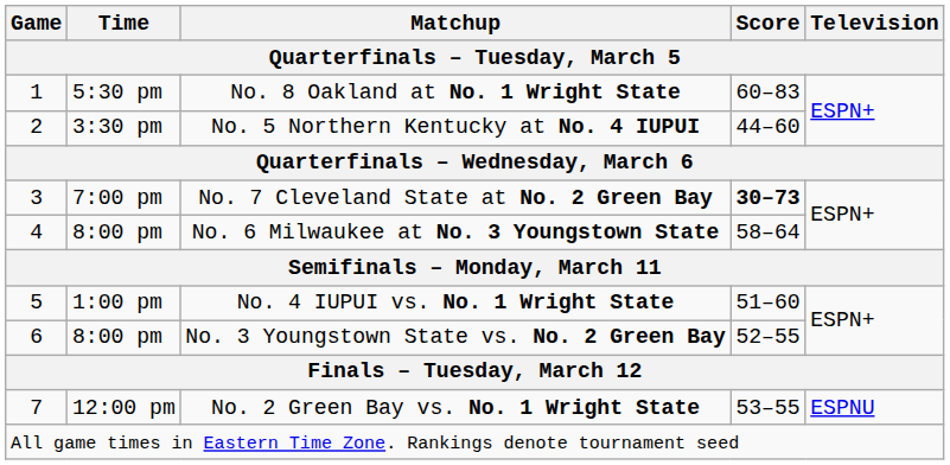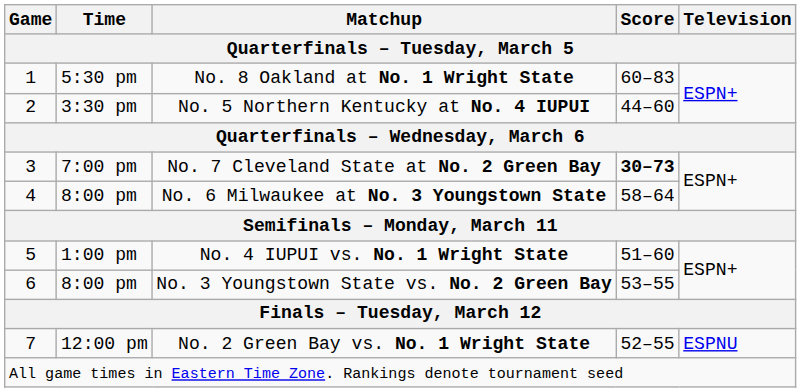No. 3 Youngstown State vs. No. 2 Green Bay | Score: 52–55 -> 53–55
No. 2 Green Bay vs. No. 1 Wright State | Score: 53–55 -> 52–55
